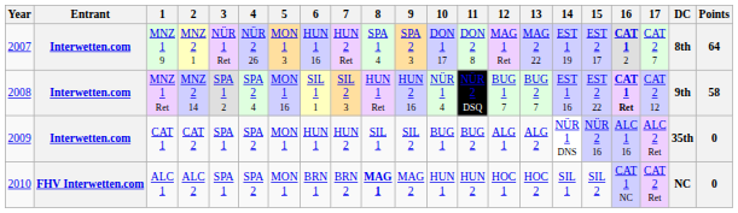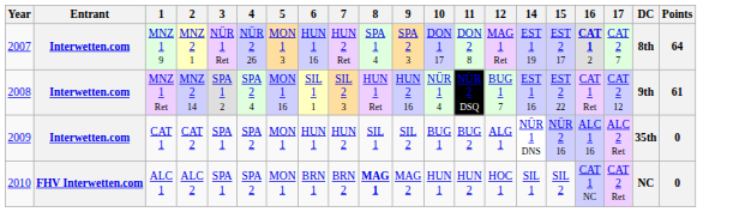- column: 13 | MAG 2 22 | BUG 2 7 | ALG 2 | HOC 2
MNZ 1 Ret | 16: bold -> normal
MNZ 1 Ret | Points: 58 -> 61
